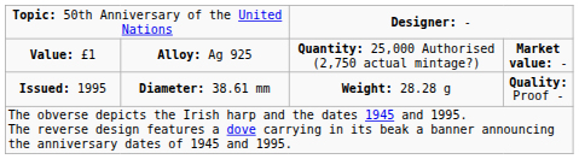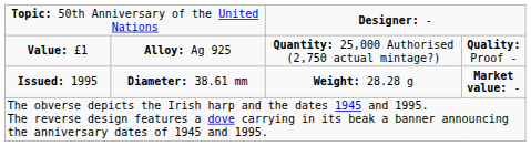Value: £1 | column 4: Market value: - -> Quality: Proof -
Issued: 1995 | column 4: Quality: Proof - -> Market value: -
